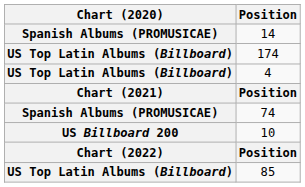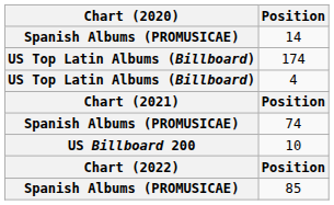85 | Chart (2020): US Top Latin Albums (Billboard) -> Spanish Albums (PROMUSICAE)
